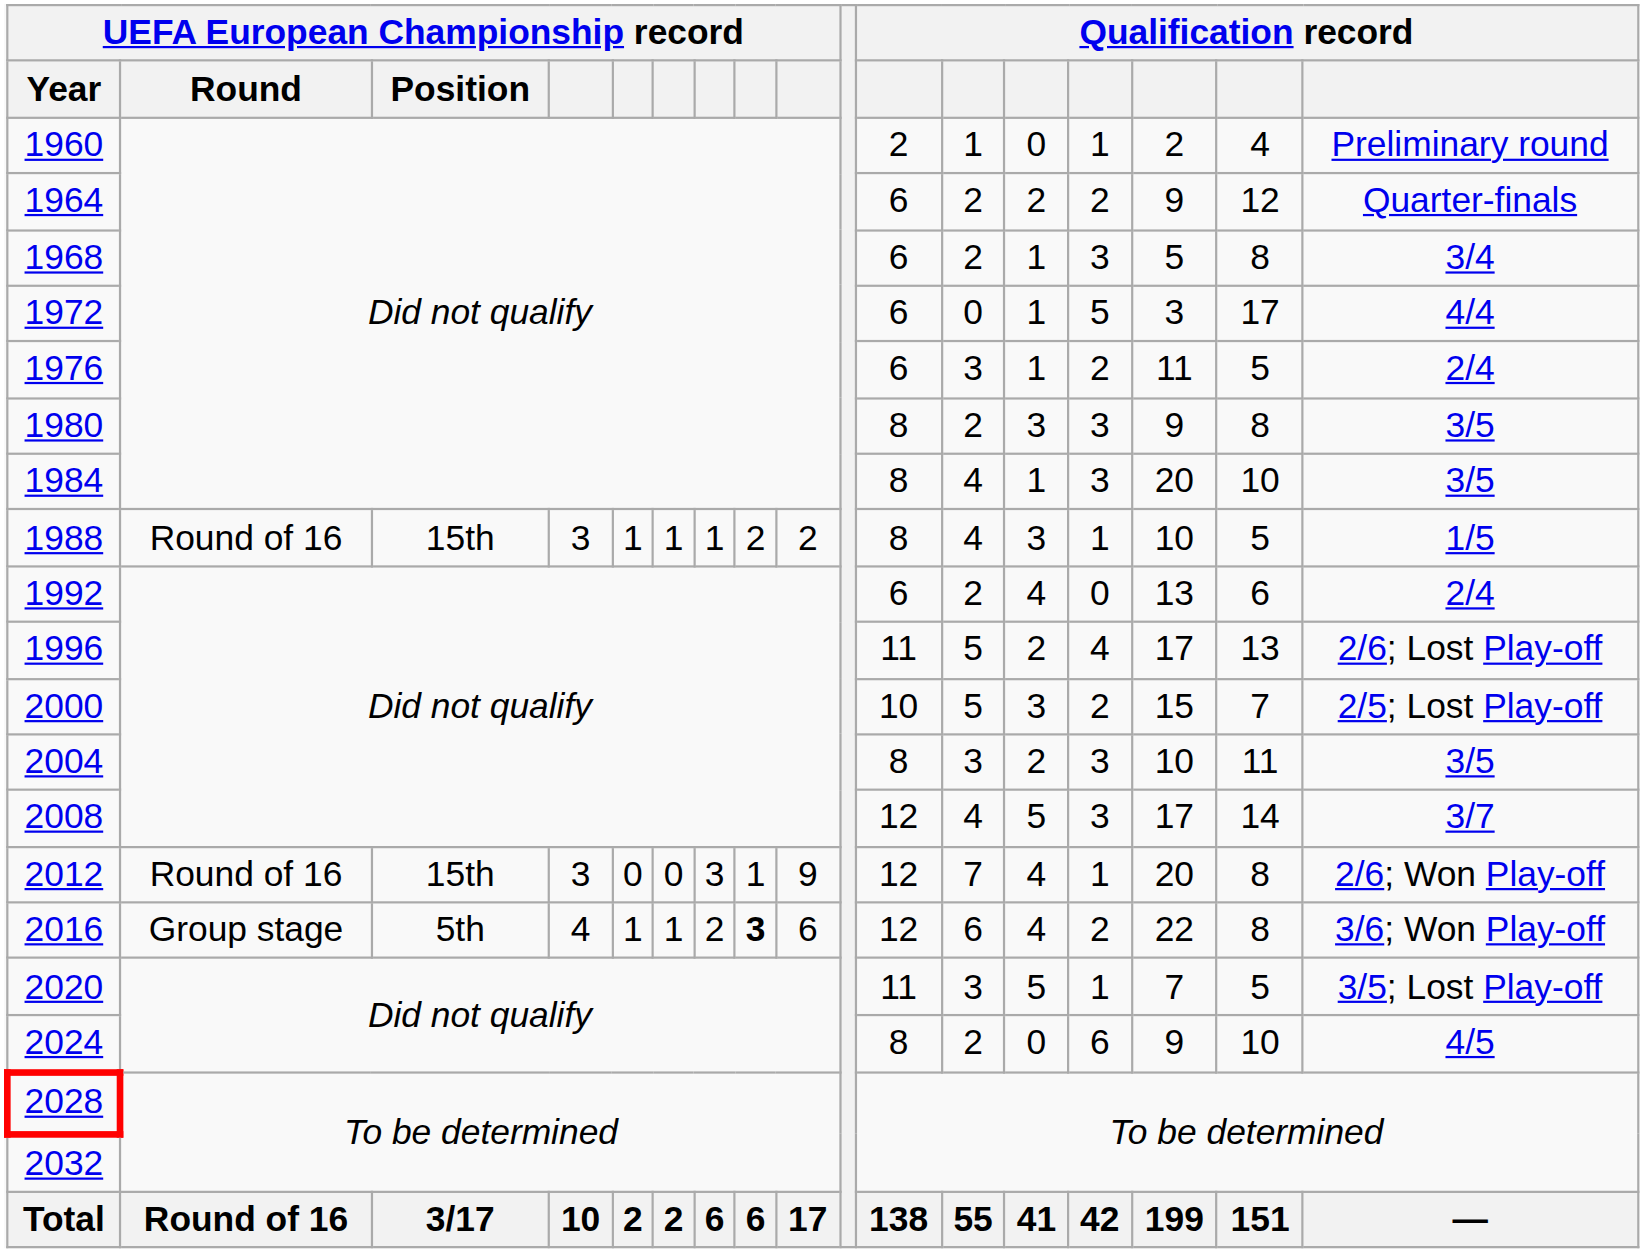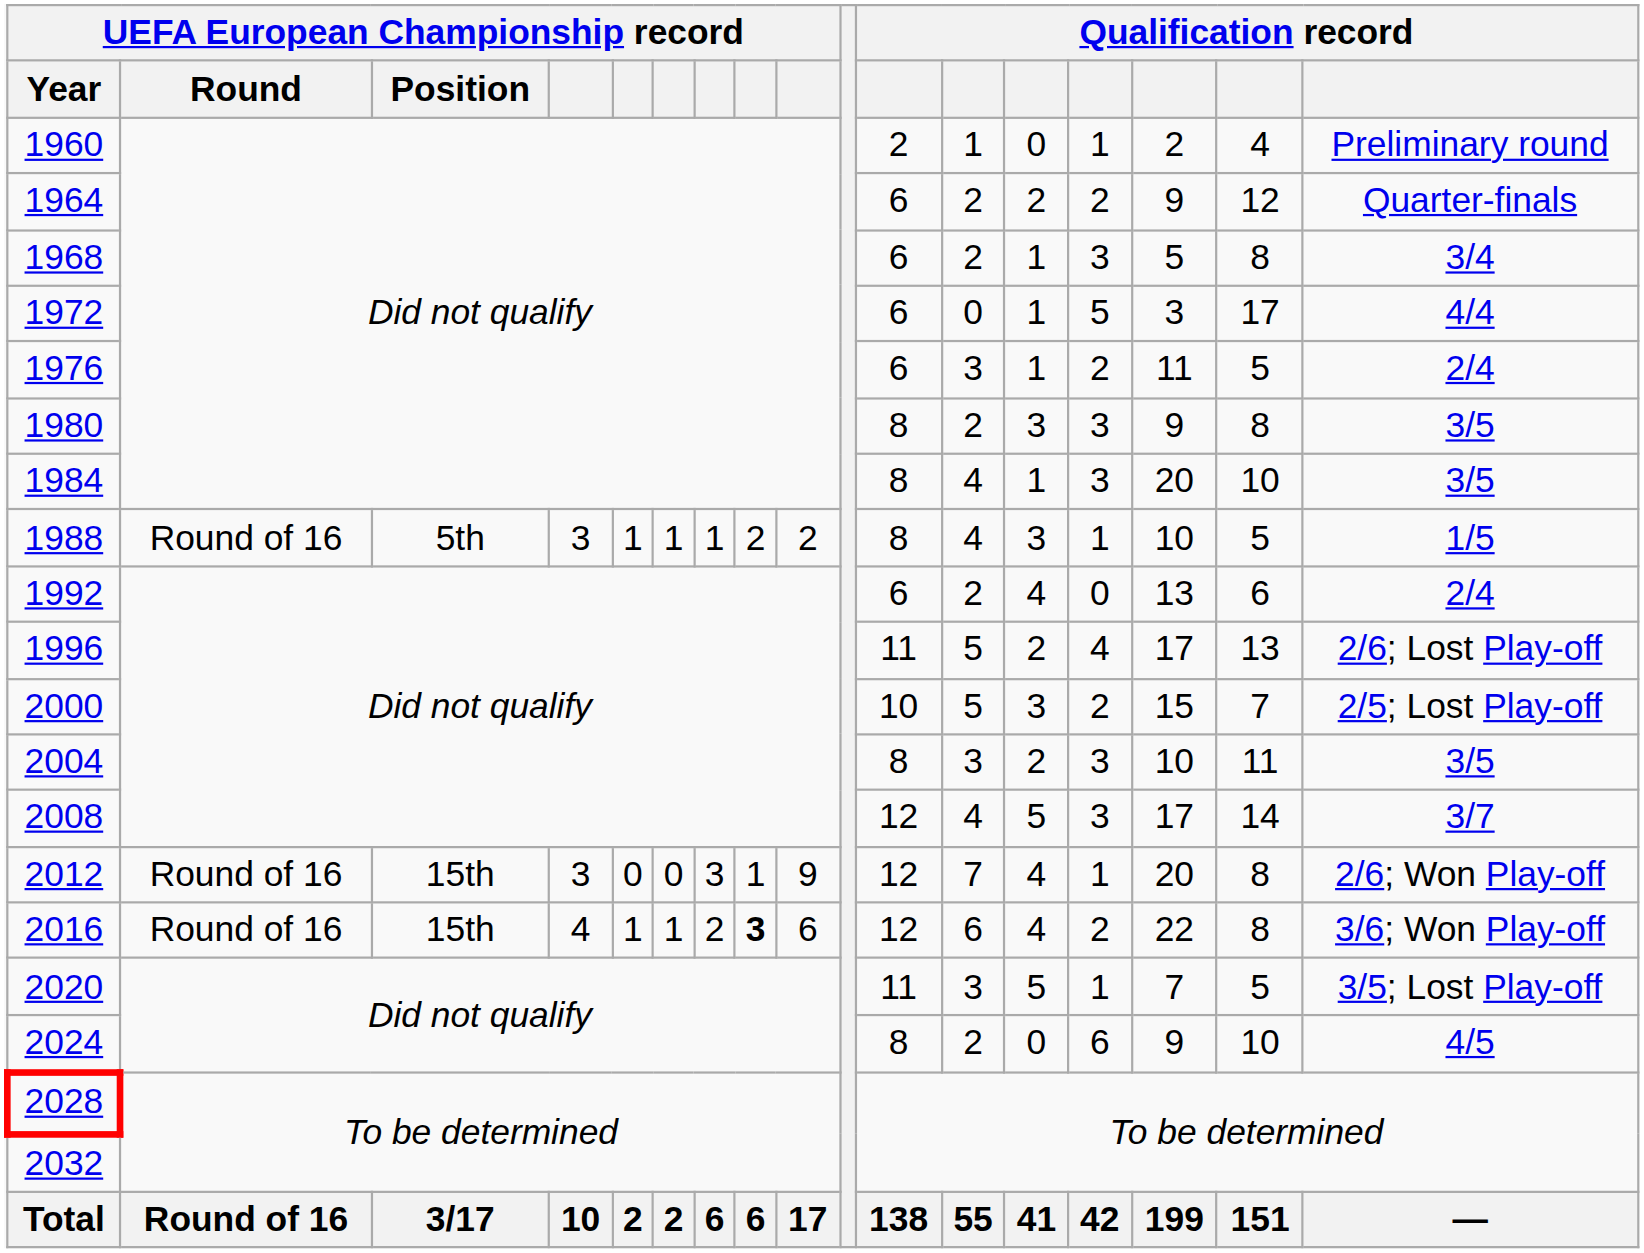1988 | UEFA European Championship record / Position: 15th -> 5th
2016 | UEFA European Championship record / Round: Group stage -> Round of 16
2016 | UEFA European Championship record / Position: 5th -> 15th
